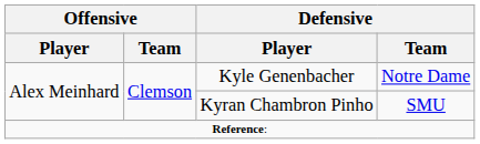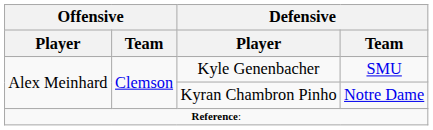Kyle Genenbacher | Defensive / Team: Notre Dame -> SMU
Kyran Chambron Pinho | Defensive / Team: SMU -> Notre Dame
